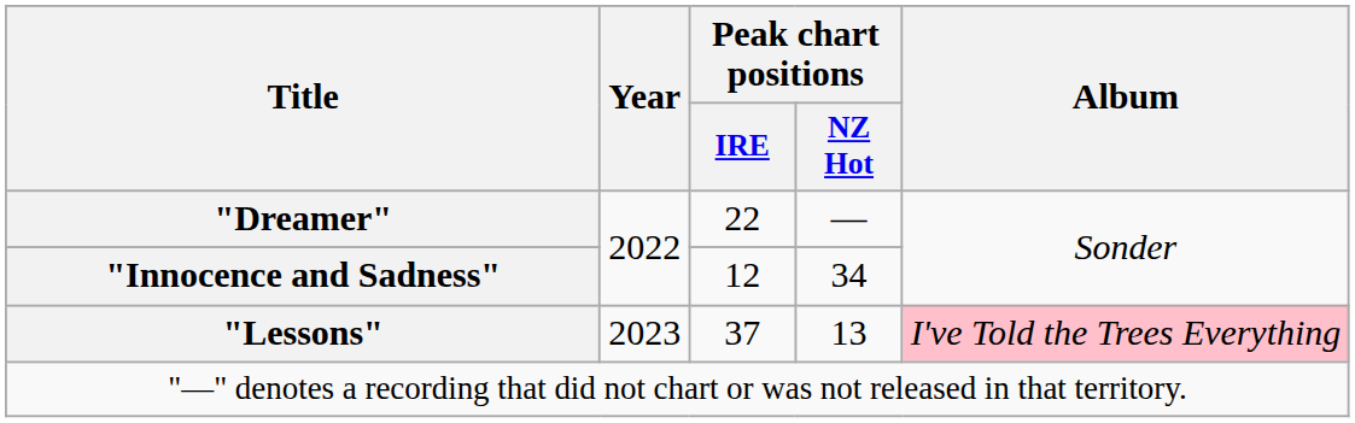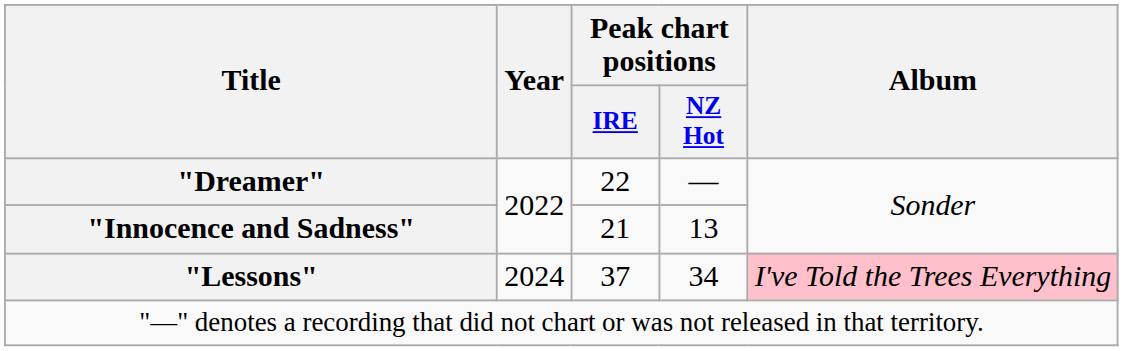"Innocence and Sadness" | Peak chart positions / IRE: 12 -> 21
"Innocence and Sadness" | Peak chart positions / NZ Hot: 34 -> 13
"Lessons" | Year: 2023 -> 2024
"Lessons" | Peak chart positions / NZ Hot: 13 -> 34
